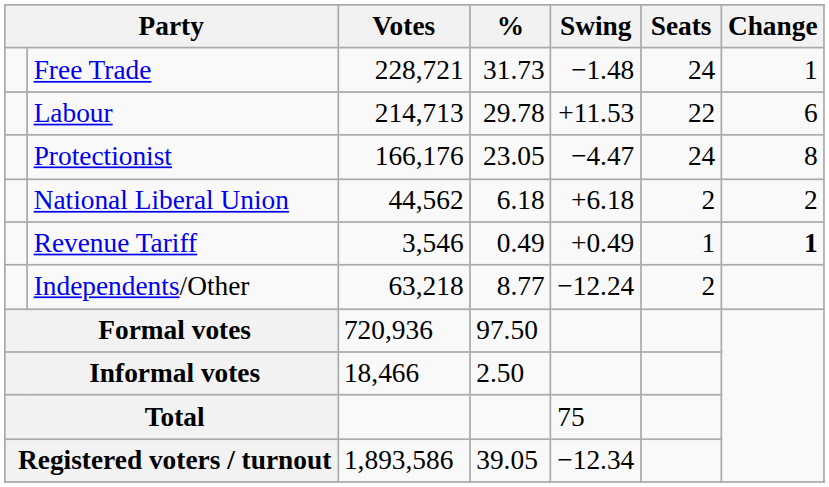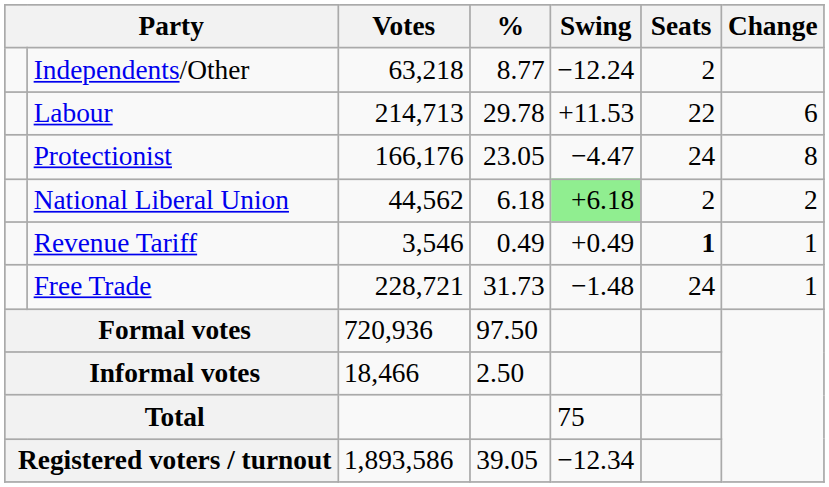rows swapped: Free Trade <-> Independents/Other
National Liberal Union | Swing: no background -> lightgreen background
Revenue Tariff | Seats: normal -> bold
Revenue Tariff | Change: bold -> normal
